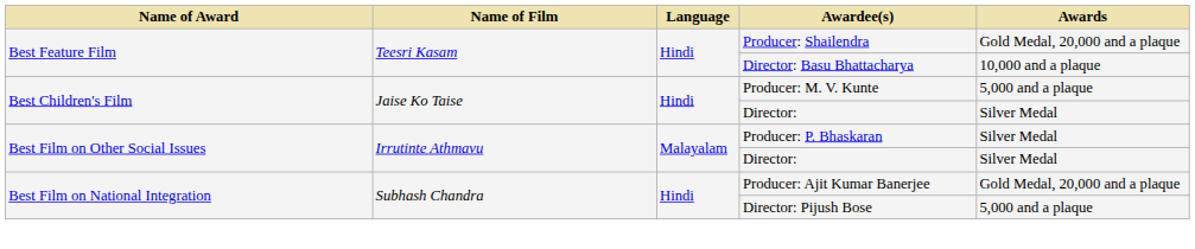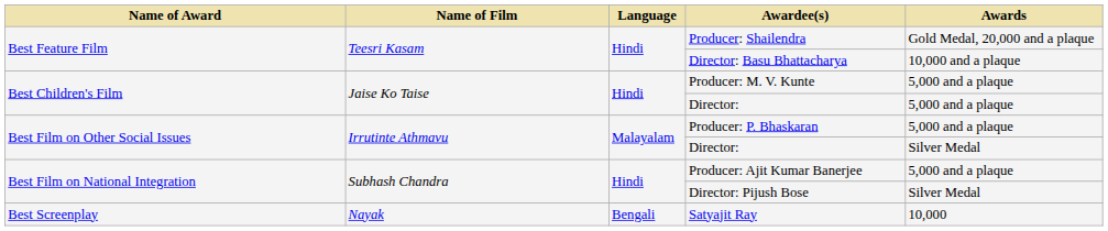Best Children's Film / Director: | Awards: Silver Medal -> 5,000 and a plaque
Producer: P. Bhaskaran | Awards: Silver Medal -> 5,000 and a plaque
Producer: Ajit Kumar Banerjee | Awards: Gold Medal, 20,000 and a plaque -> 5,000 and a plaque
Director: Pijush Bose | Awards: 5,000 and a plaque -> Silver Medal
+ row: Best Screenplay | Nayak | Bengali | Satyajit Ray | 10,000
